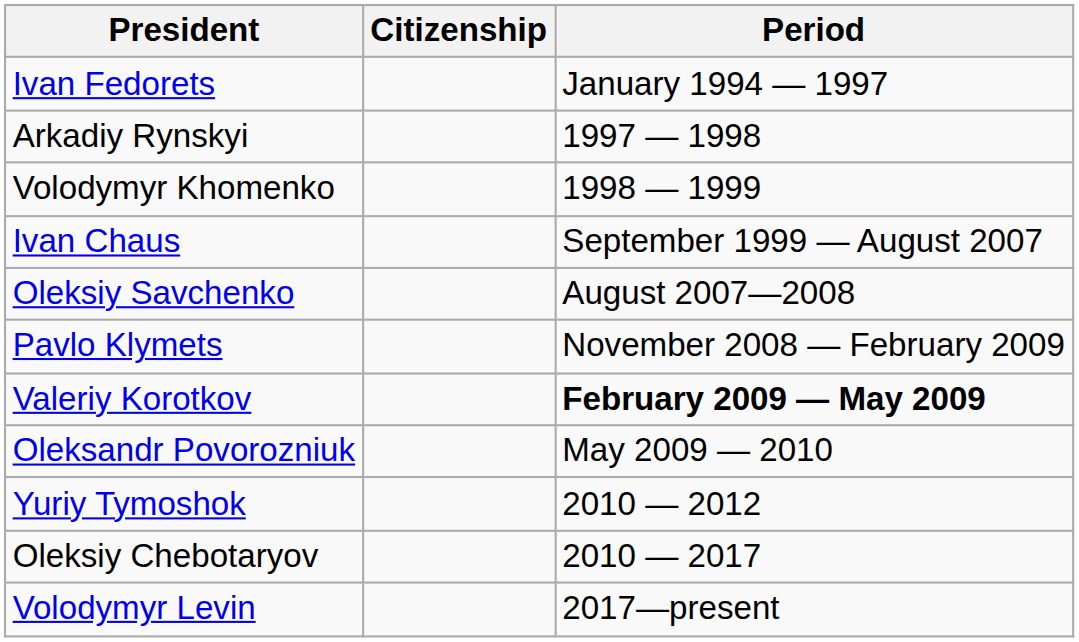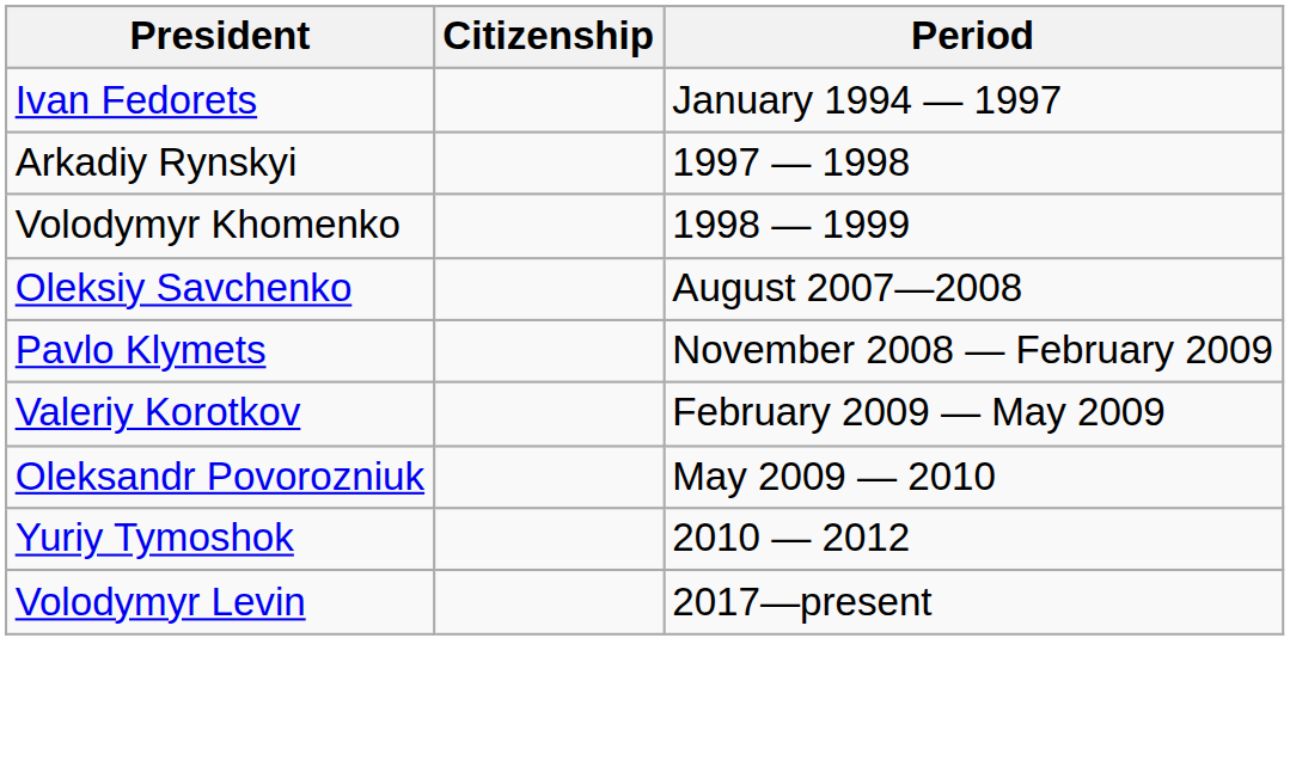- row: Ivan Chaus | September 1999 — August 2007
Valeriy Korotkov | Period: bold -> normal
- row: Oleksiy Chebotaryov | 2010 — 2017
